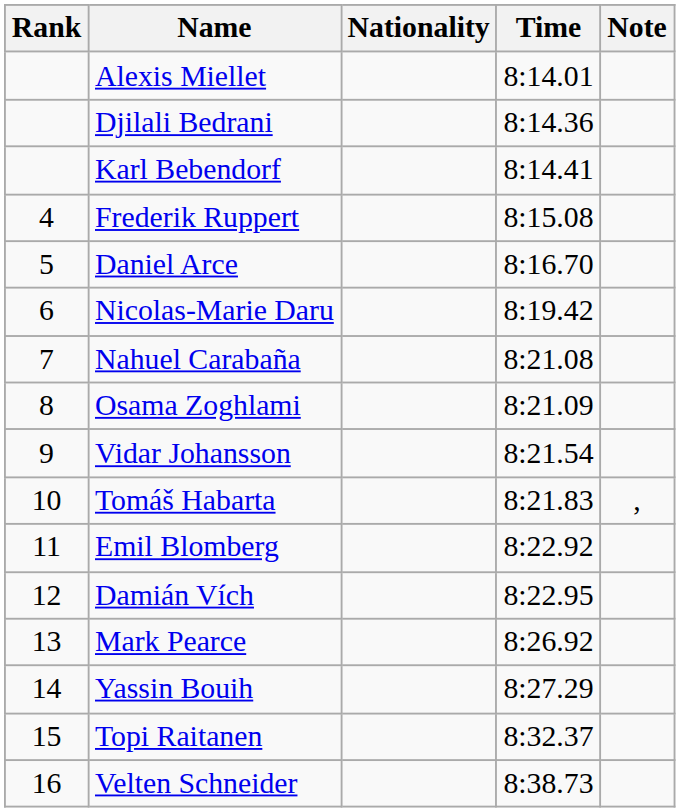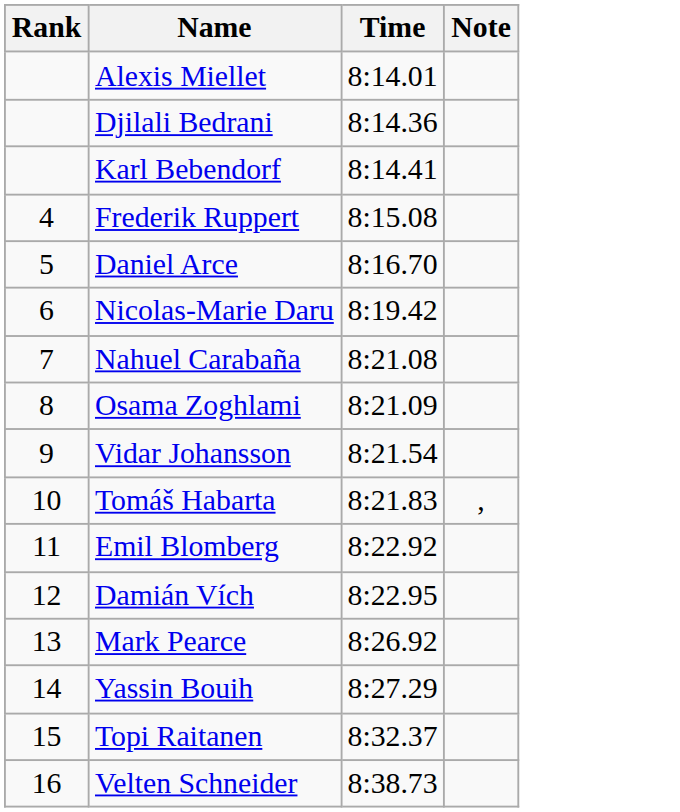- column: Nationality
